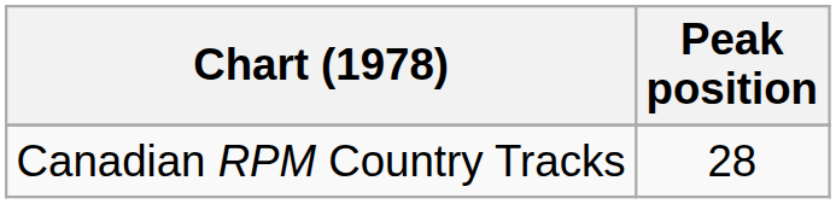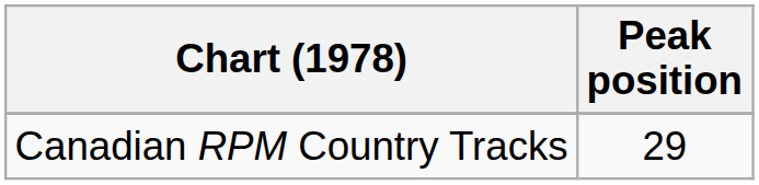Canadian RPM Country Tracks | Peak position: 28 -> 29
